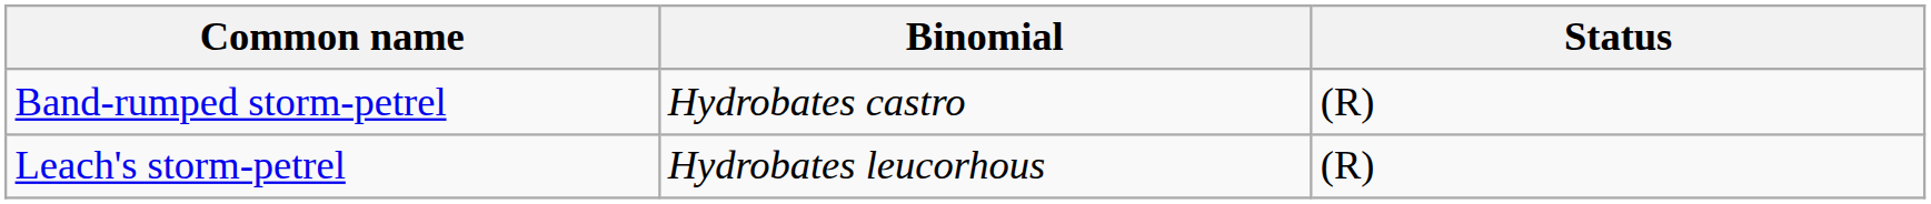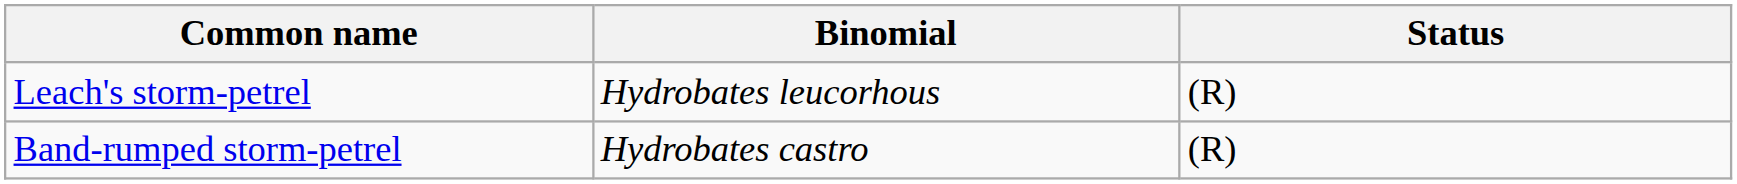rows swapped: Leach's storm-petrel <-> Band-rumped storm-petrel
